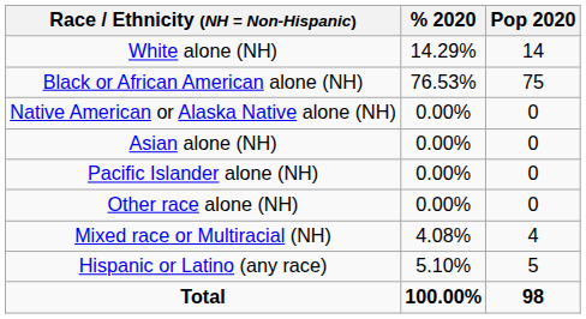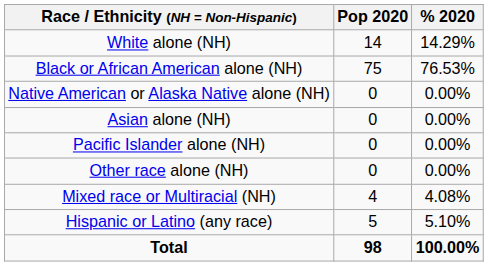columns swapped: Pop 2020 <-> % 2020
